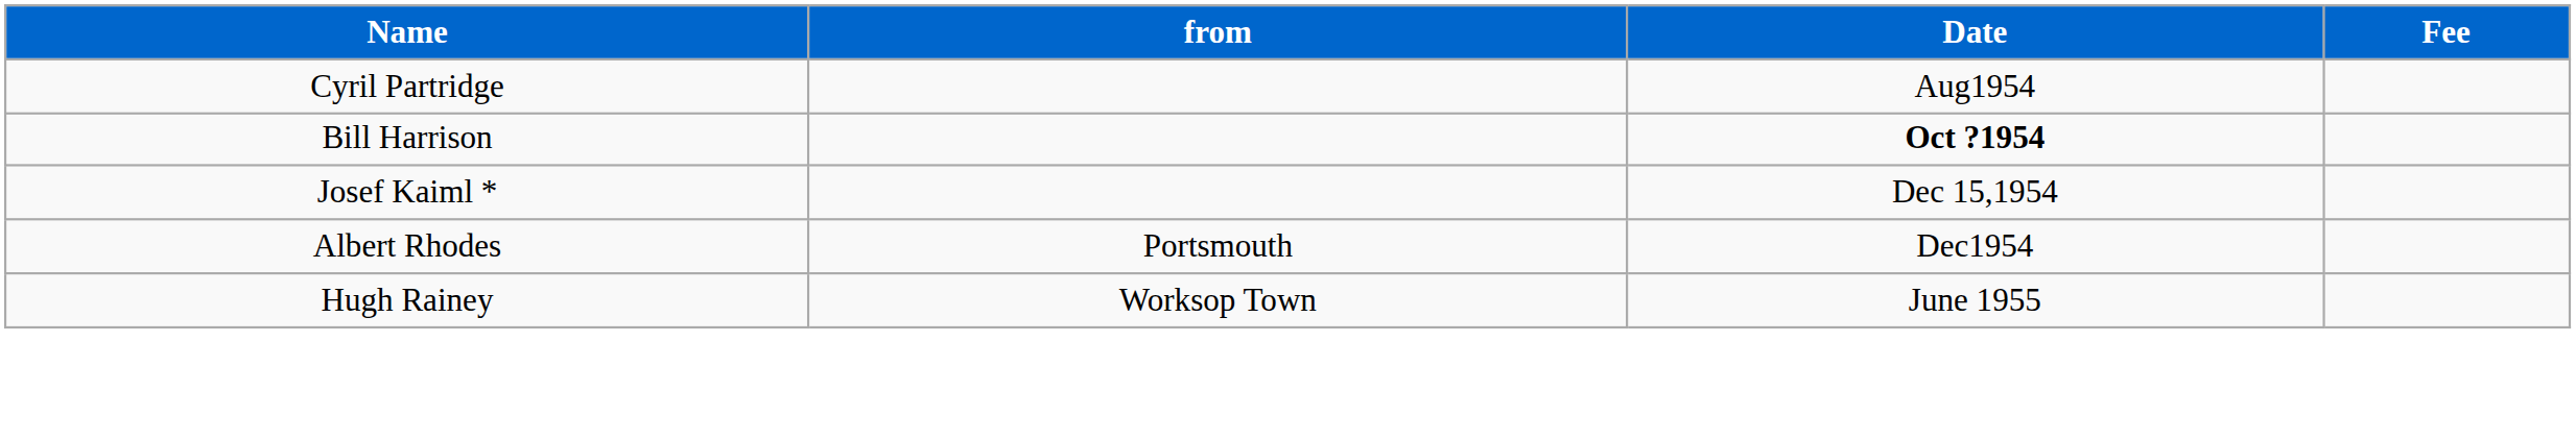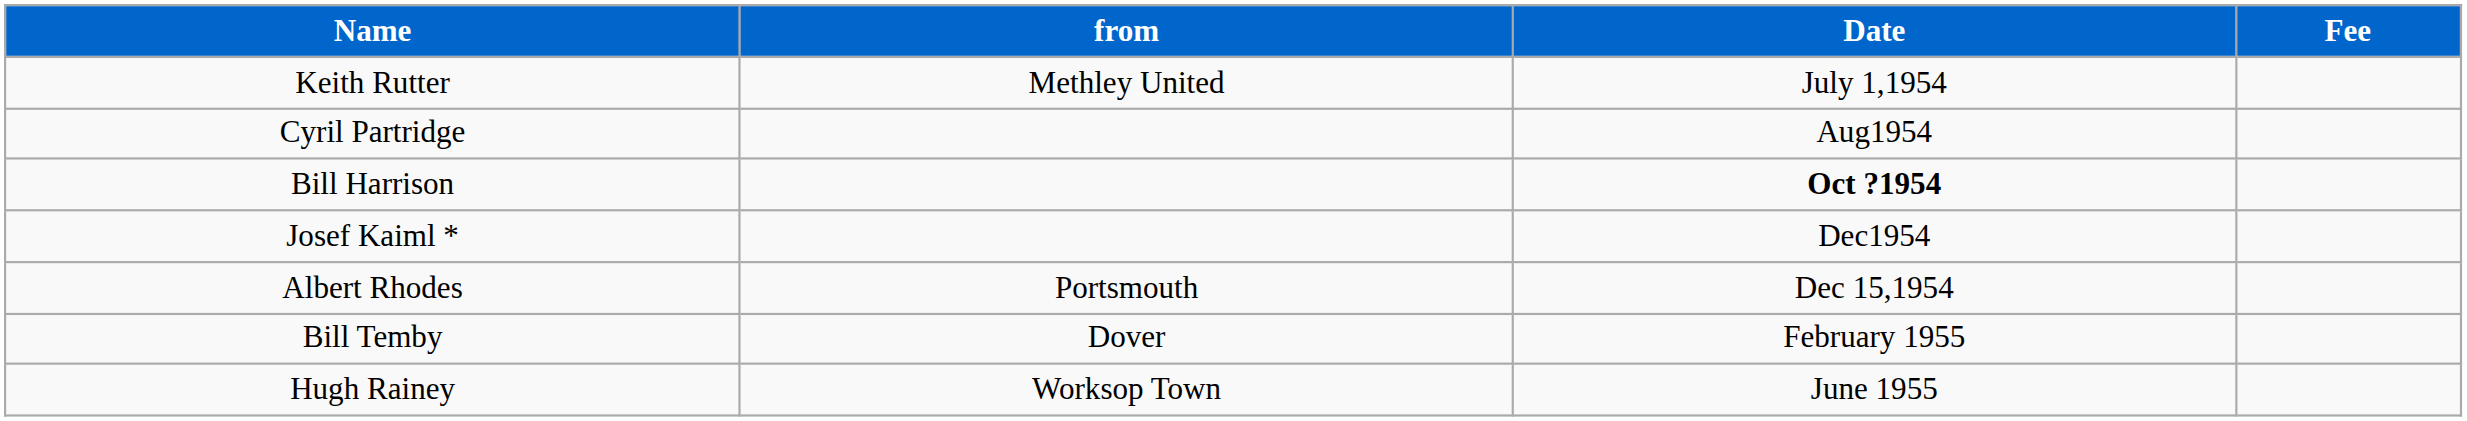+ row: Keith Rutter | Methley United | July 1,1954
Josef Kaiml * | Date: Dec 15,1954 -> Dec1954
Albert Rhodes | Date: Dec1954 -> Dec 15,1954
+ row: Bill Temby | Dover | February 1955
